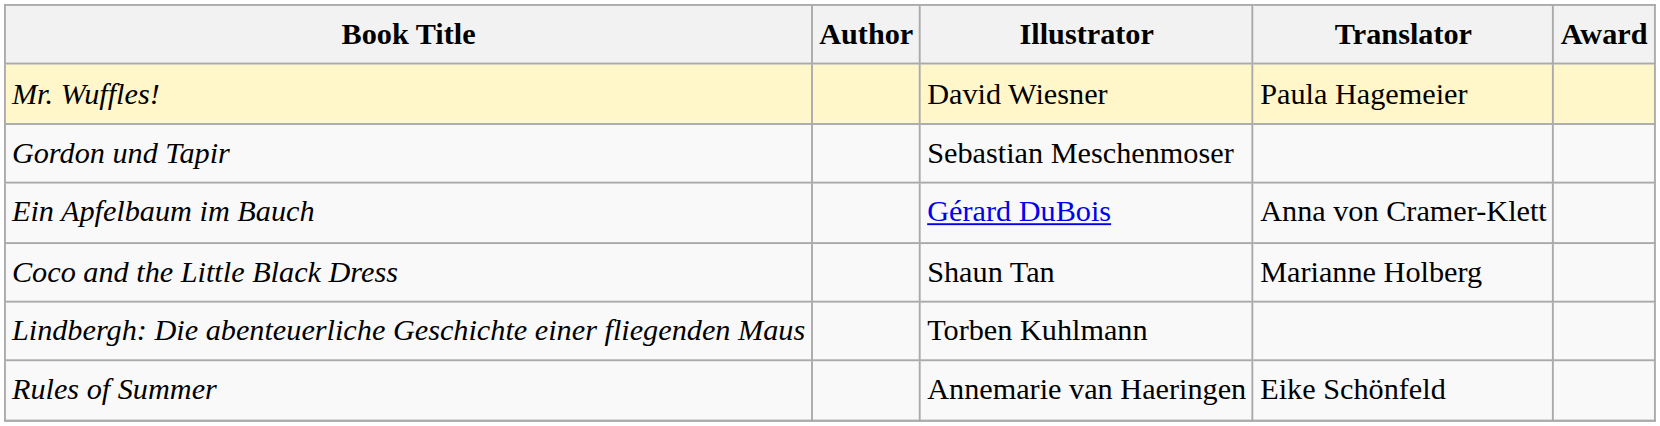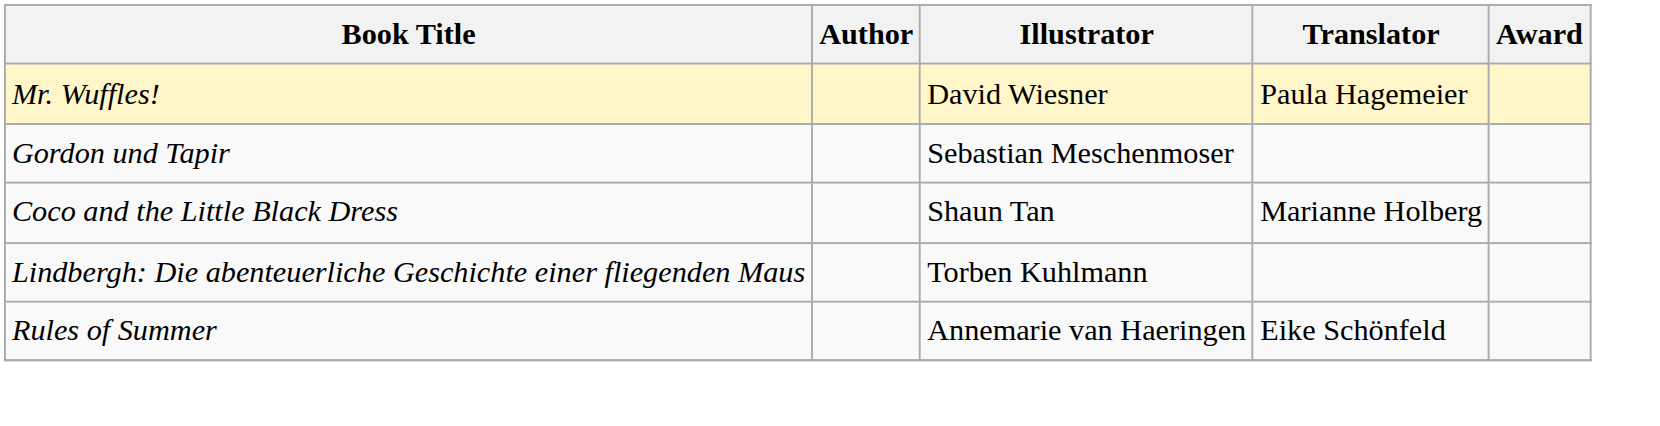- row: Ein Apfelbaum im Bauch | Gérard DuBois | Anna von Cramer-Klett
